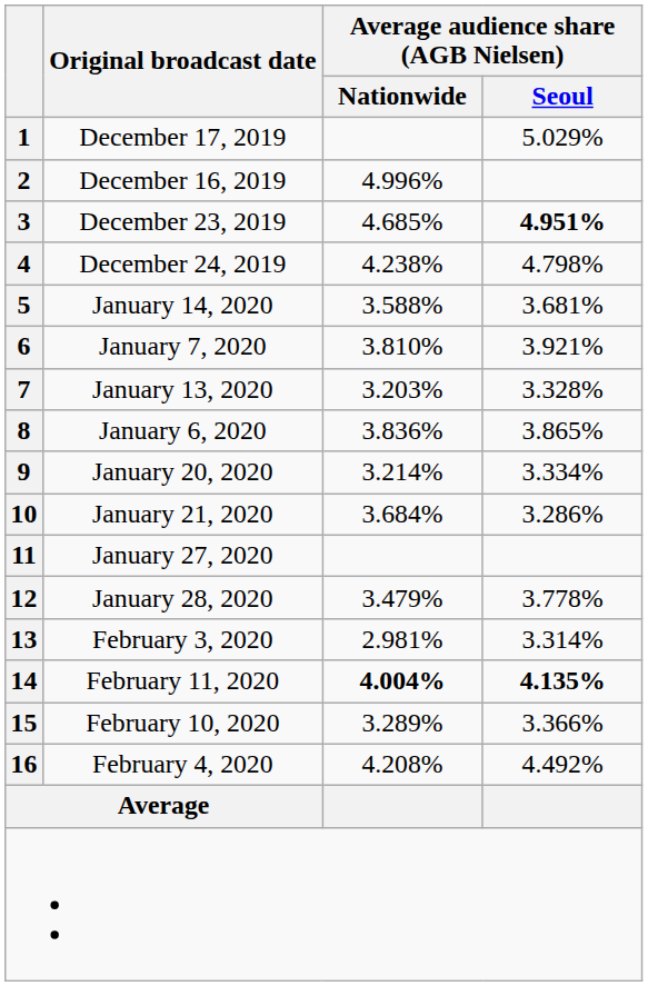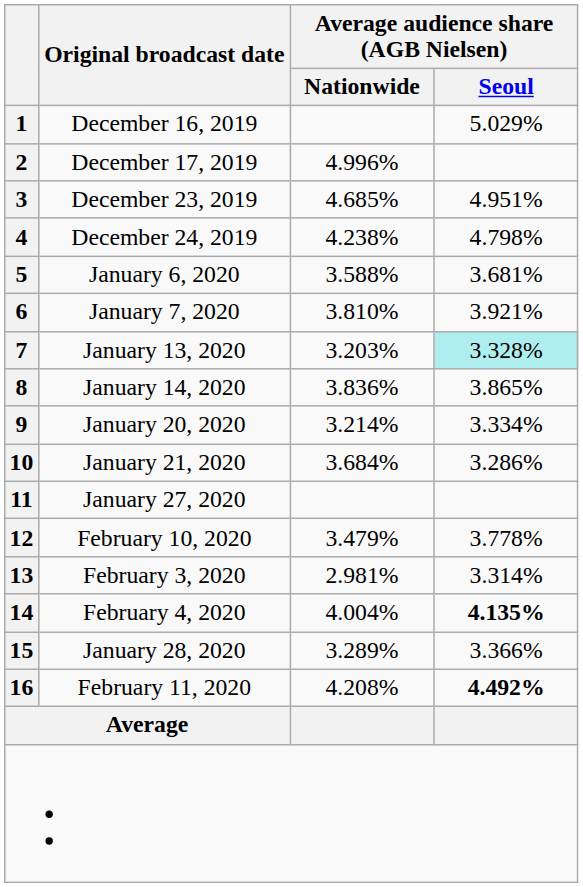1 | Original broadcast date: December 17, 2019 -> December 16, 2019
2 | Original broadcast date: December 16, 2019 -> December 17, 2019
3 | Average audience share (AGB Nielsen) / Seoul: bold -> normal
5 | Original broadcast date: January 14, 2020 -> January 6, 2020
7 | Average audience share (AGB Nielsen) / Seoul: no background -> paleturquoise background
8 | Original broadcast date: January 6, 2020 -> January 14, 2020
12 | Original broadcast date: January 28, 2020 -> February 10, 2020
14 | Original broadcast date: February 11, 2020 -> February 4, 2020
14 | Average audience share (AGB Nielsen) / Nationwide: bold -> normal
15 | Original broadcast date: February 10, 2020 -> January 28, 2020
16 | Original broadcast date: February 4, 2020 -> February 11, 2020
16 | Average audience share (AGB Nielsen) / Seoul: normal -> bold
